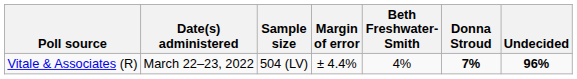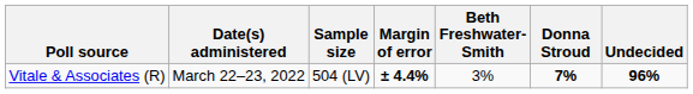Vitale & Associates (R) | Margin of error: normal -> bold
Vitale & Associates (R) | Beth Freshwater-Smith: 4% -> 3%
